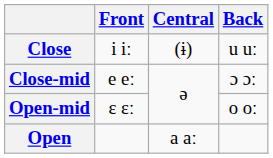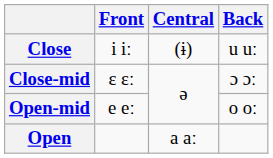Close-mid | Front: e eː -> ɛ ɛː
Open-mid | Front: ɛ ɛː -> e eː
